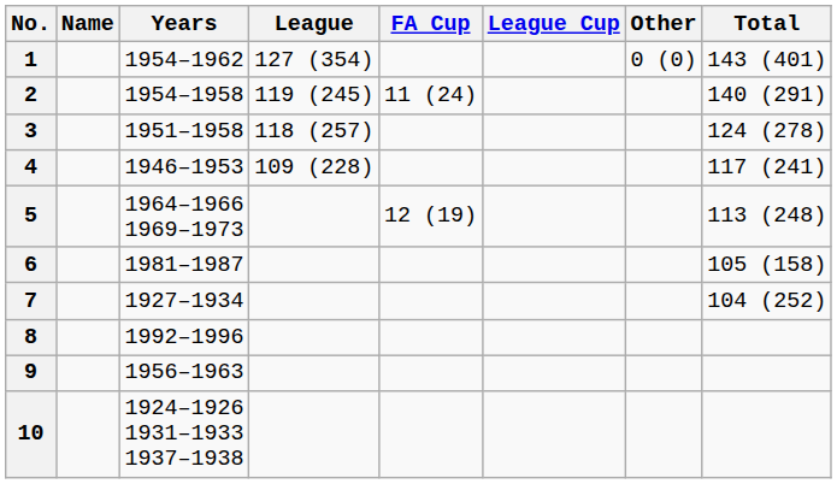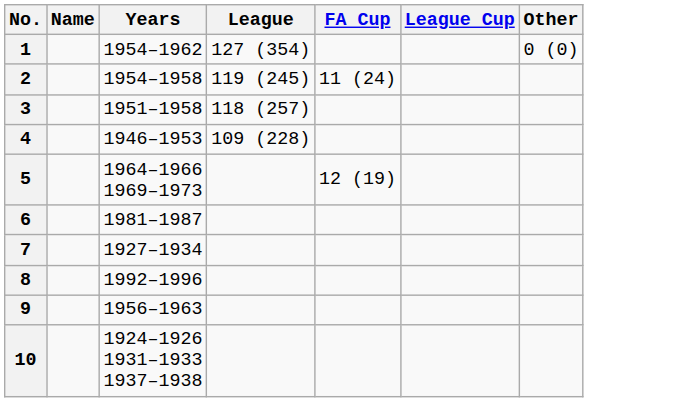- column: Total | 143 (401) | 140 (291) | 124 (278) | 117 (241) | 113 (248) | 105 (158) | 104 (252)
